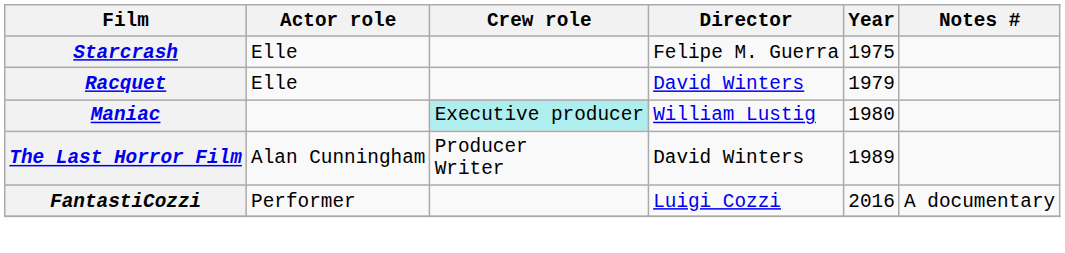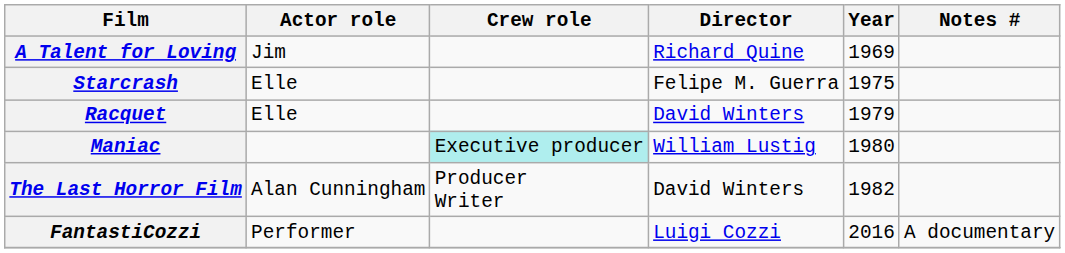+ row: A Talent for Loving | Jim | Richard Quine | 1969
The Last Horror Film | Year: 1989 -> 1982
